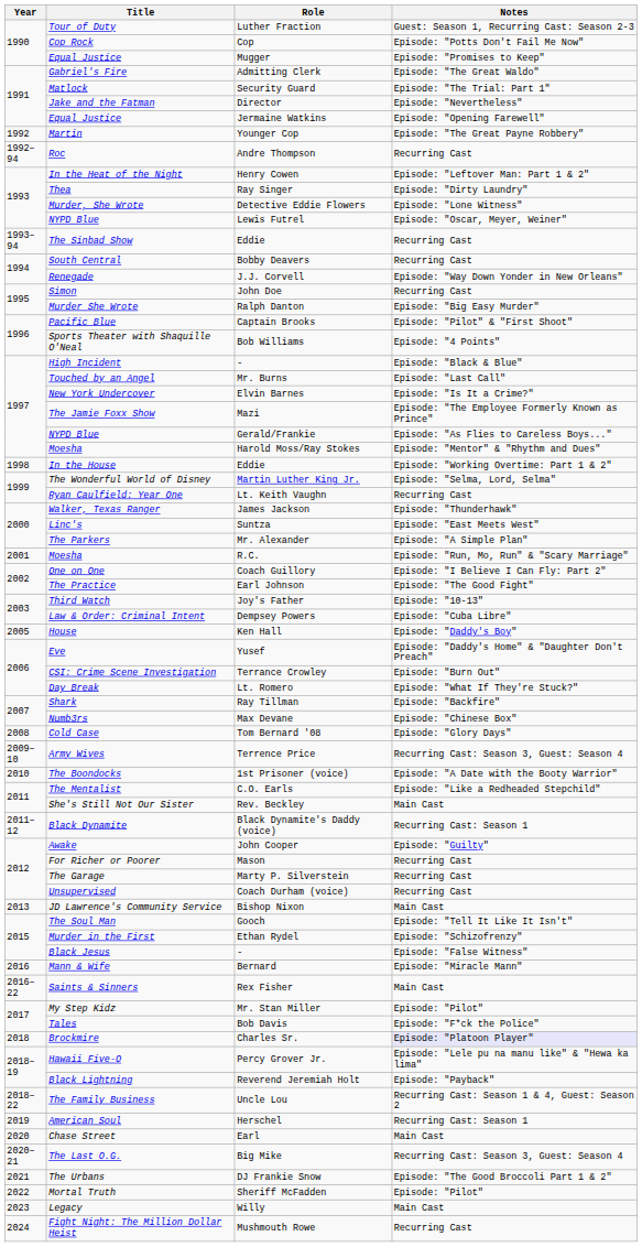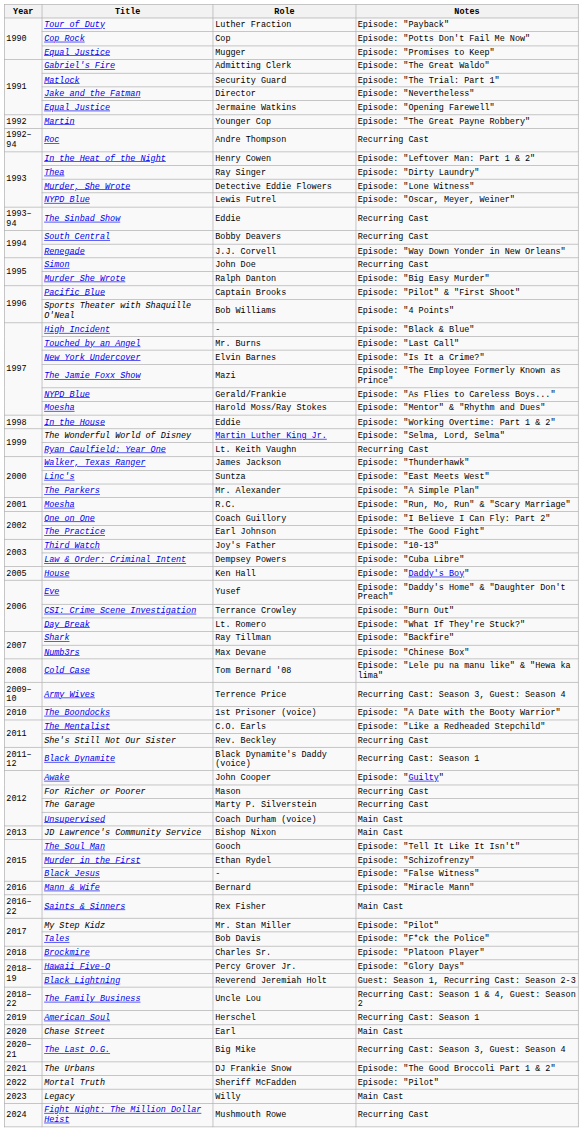Luther Fraction | Notes: Guest: Season 1, Recurring Cast: Season 2-3 -> Episode: "Payback"
Tom Bernard '08 | Notes: Episode: "Glory Days" -> Episode: "Lele pu na manu like" & "Hewa ka lima"
Rev. Beckley | Notes: Main Cast -> Recurring Cast
Coach Durham (voice) | Notes: Recurring Cast -> Main Cast
Charles Sr. | Notes: lavender background -> no background
Percy Grover Jr. | Notes: Episode: "Lele pu na manu like" & "Hewa ka lima" -> Episode: "Glory Days"
Reverend Jeremiah Holt | Notes: Episode: "Payback" -> Guest: Season 1, Recurring Cast: Season 2-3
